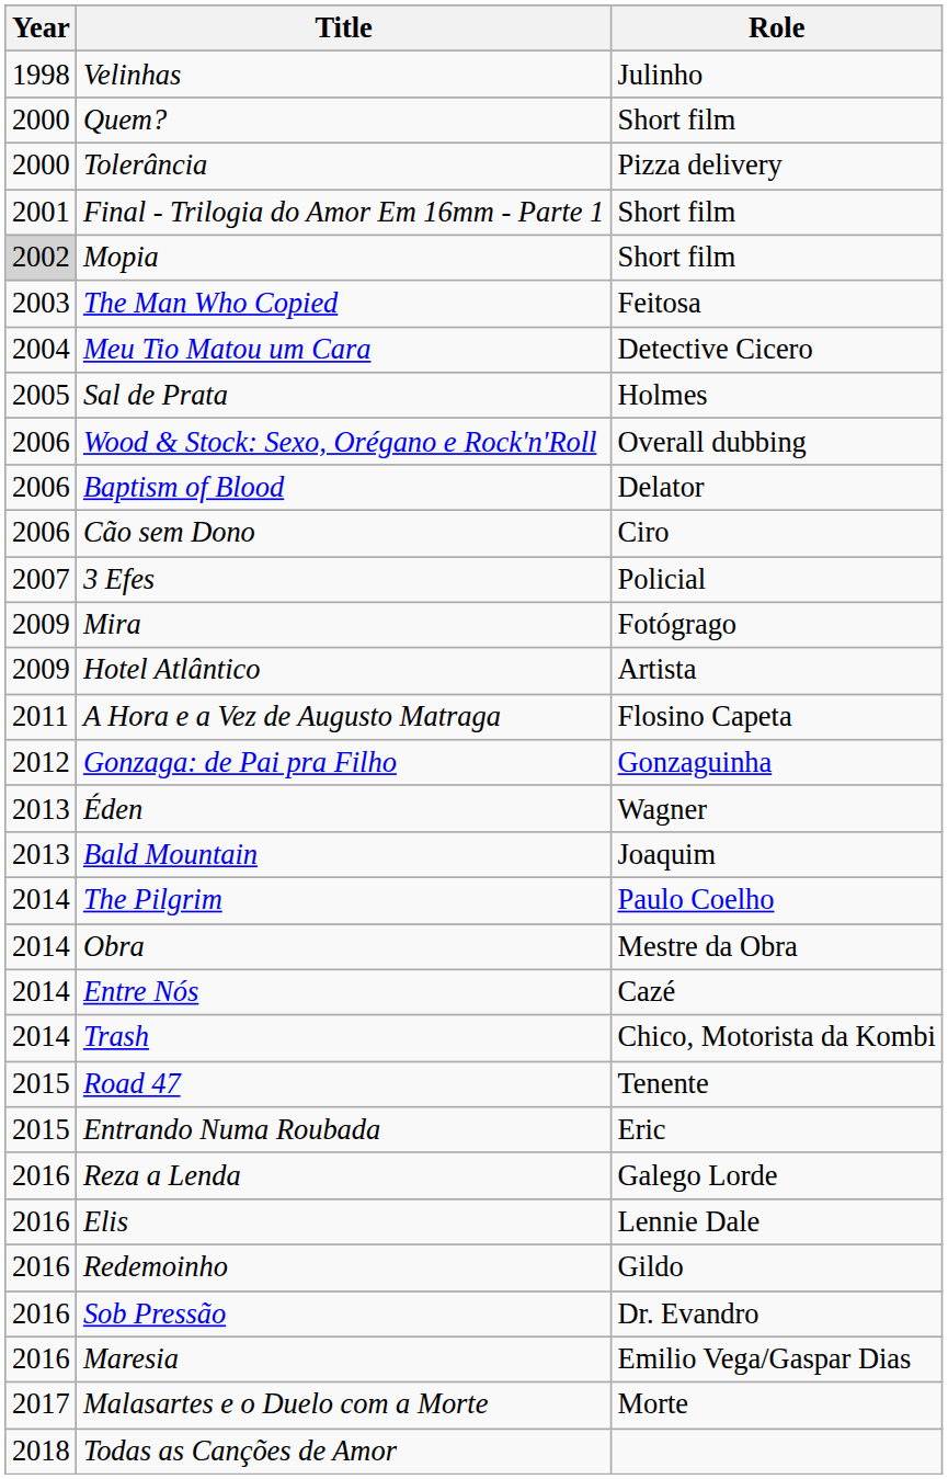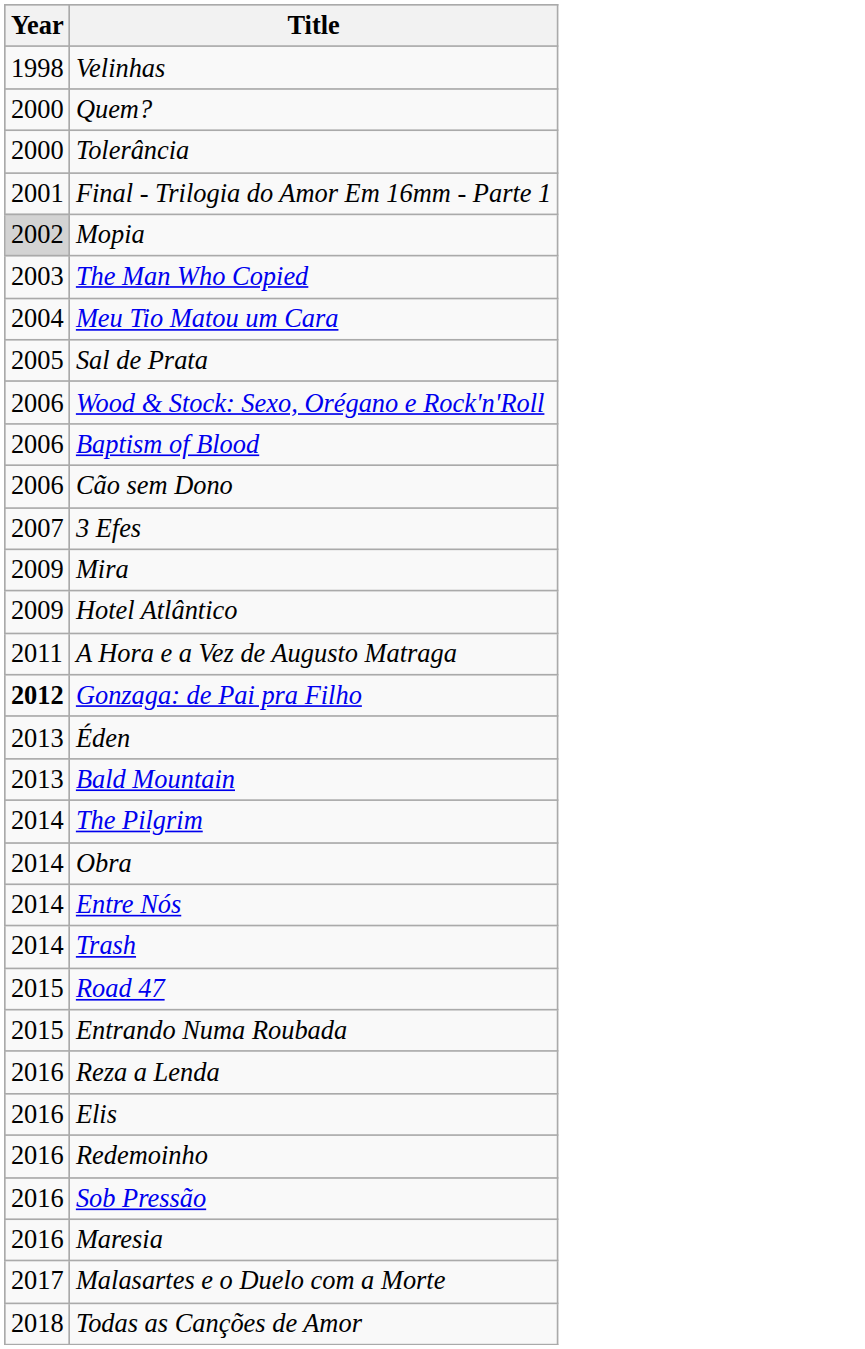- column: Role | Julinho | Short film | Pizza delivery | Short film | Short film | Feitosa | Detective Cicero | Holmes | Overall dubbing | Delator | Ciro | Policial | Fotógrago | Artista | Flosino Capeta | Gonzaguinha | Wagner | Joaquim | Paulo Coelho | Mestre da Obra | Cazé | Chico, Motorista da Kombi | Tenente | Eric | Galego Lorde | Lennie Dale | Gildo | Dr. Evandro | Emilio Vega/Gaspar Dias | Morte
Gonzaga: de Pai pra Filho | Year: normal -> bold
